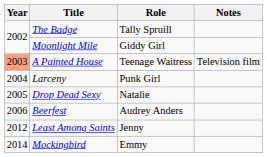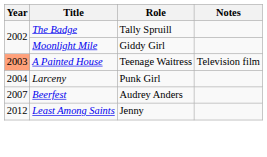- row: 2005 | Drop Dead Sexy | Natalie
Beerfest | Year: 2006 -> 2007
- row: 2014 | Mockingbird | Emmy
